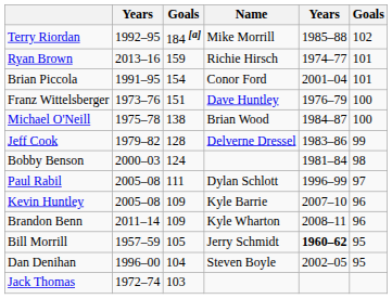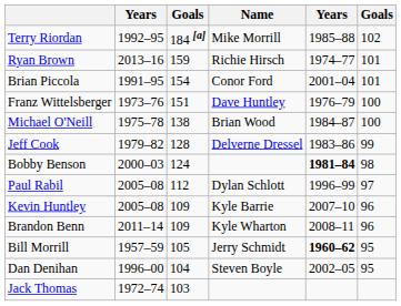Bobby Benson | column 5: normal -> bold
Paul Rabil | column 3: 111 -> 112
